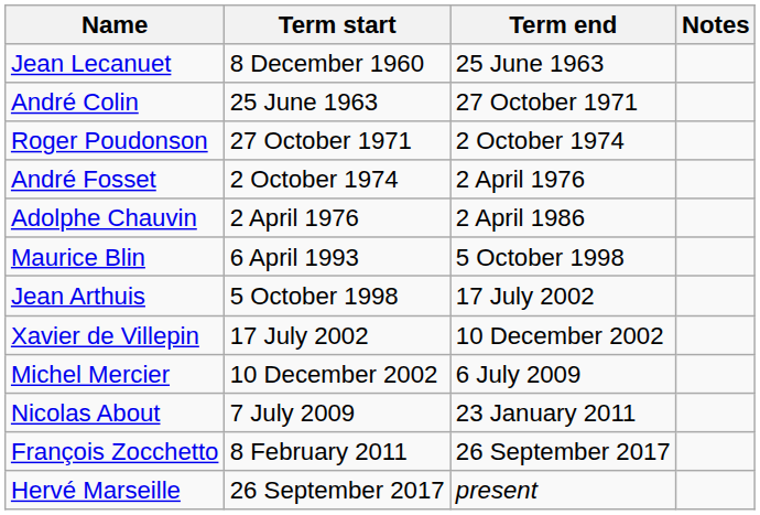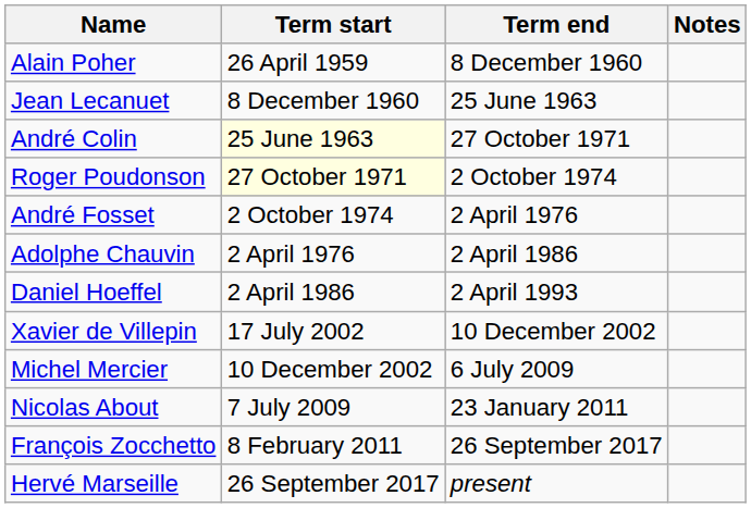+ row: Alain Poher | 26 April 1959 | 8 December 1960
André Colin | Term start: no background -> lightyellow background
Roger Poudonson | Term start: no background -> lightyellow background
+ row: Daniel Hoeffel | 2 April 1986 | 2 April 1993
- row: Maurice Blin | 6 April 1993 | 5 October 1998
- row: Jean Arthuis | 5 October 1998 | 17 July 2002
